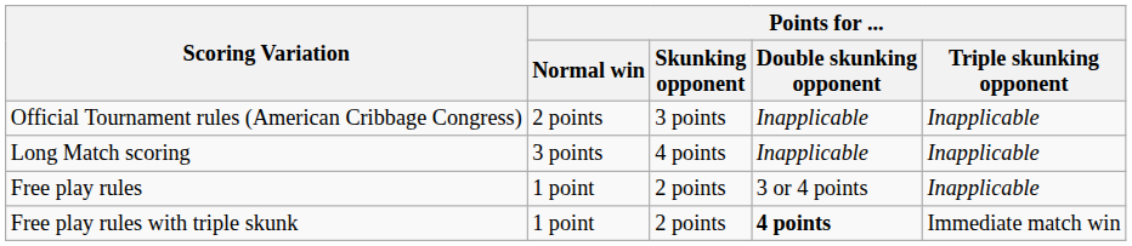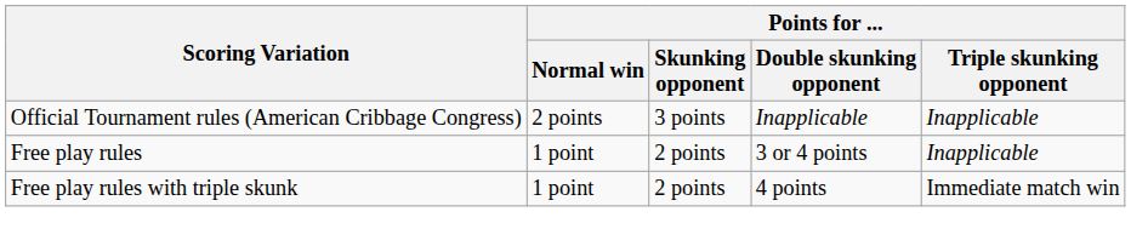- row: Long Match scoring | 3 points | 4 points | Inapplicable | Inapplicable
Free play rules with triple skunk | Points for ... / Double skunking opponent: bold -> normal
